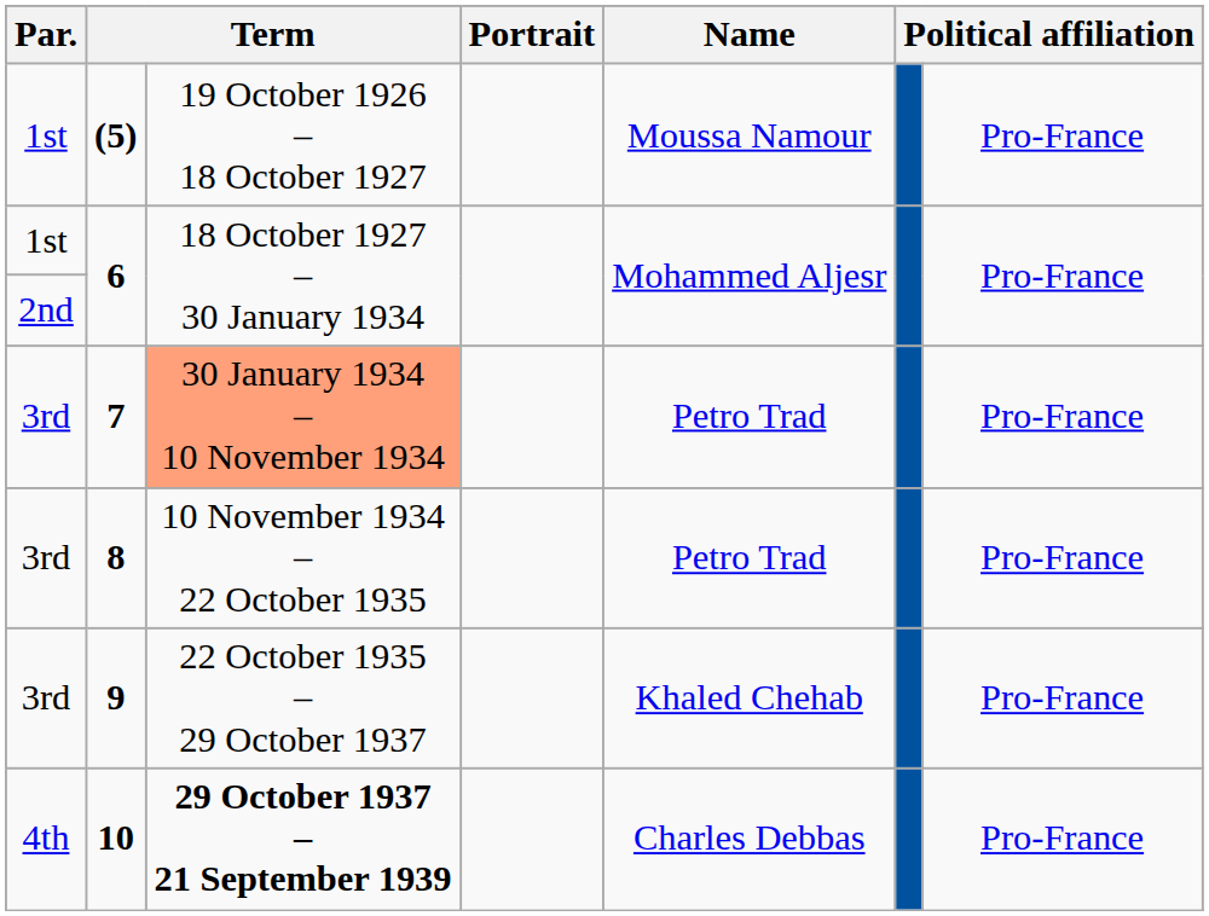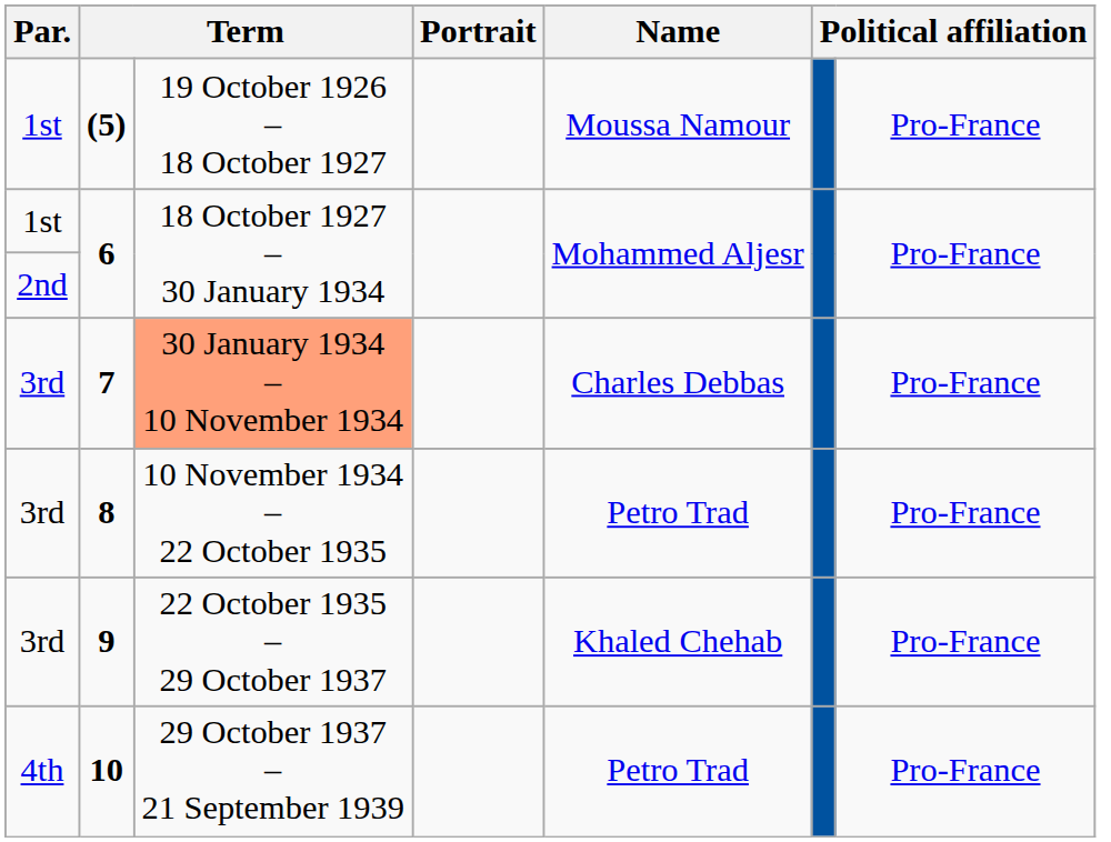7 | Name: Petro Trad -> Charles Debbas
10 | column 3: bold -> normal
10 | Name: Charles Debbas -> Petro Trad
